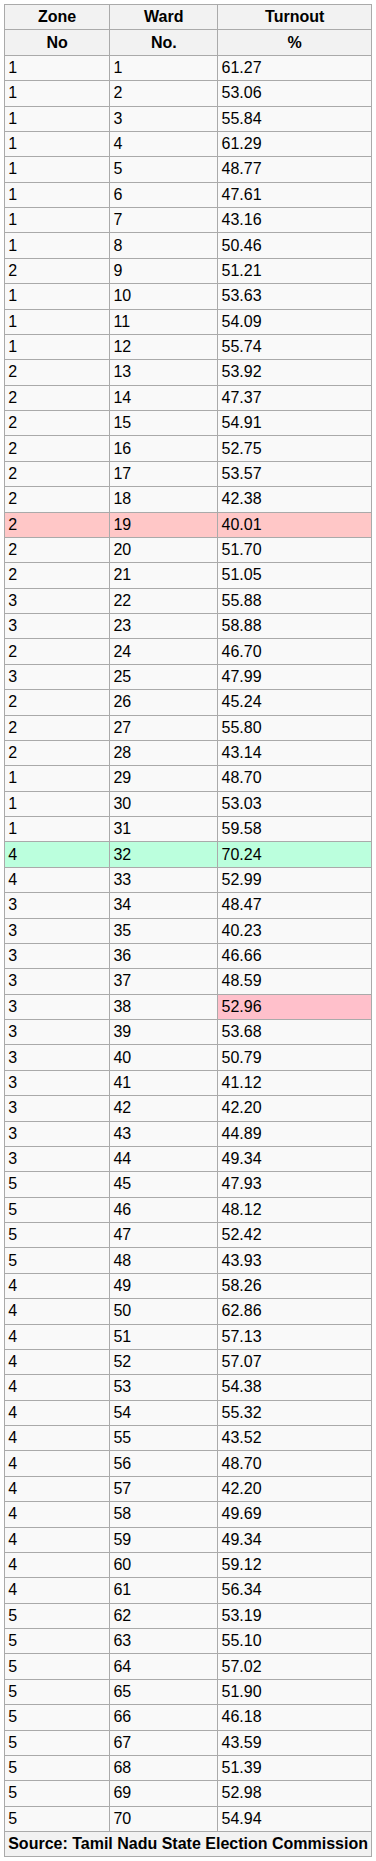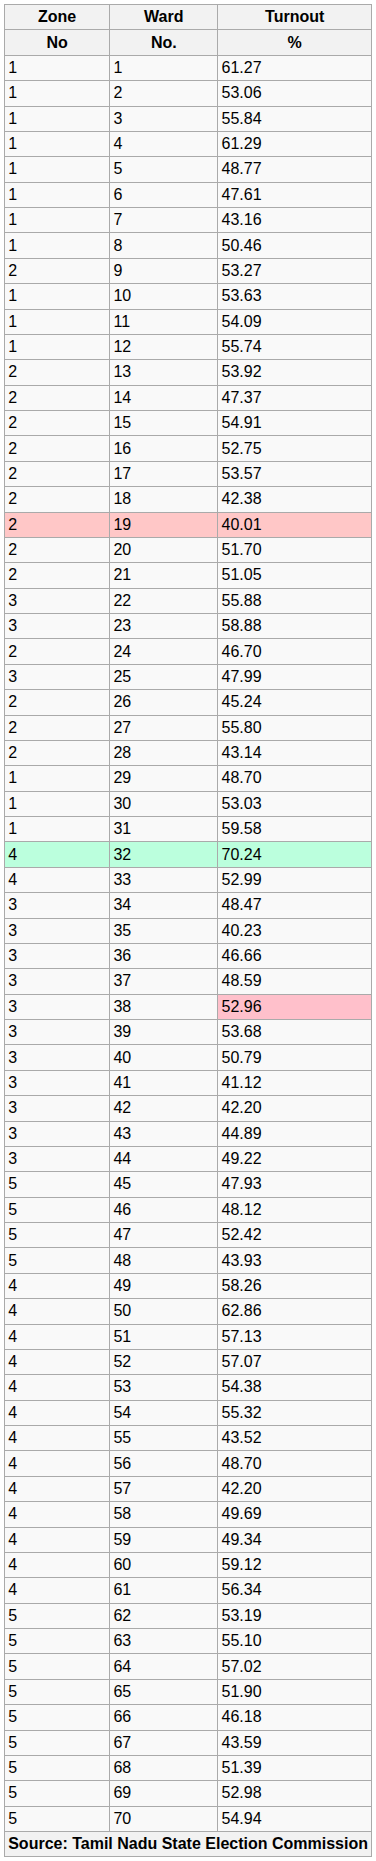9 | Turnout / %: 51.21 -> 53.27
44 | Turnout / %: 49.34 -> 49.22
